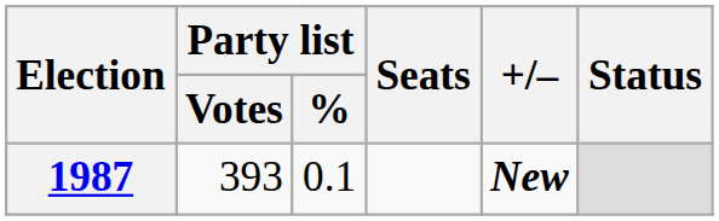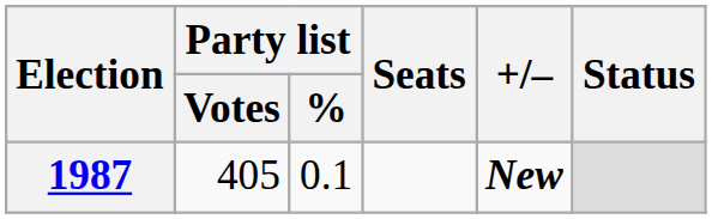1987 | Party list / Votes: 393 -> 405
